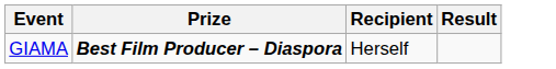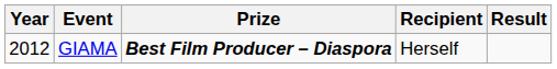+ column: Year | 2012
